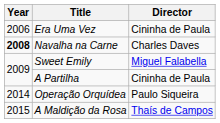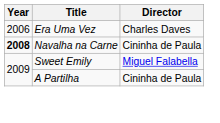Era Uma Vez | Director: Cininha de Paula -> Charles Daves
Navalha na Carne | Director: Charles Daves -> Cininha de Paula
- row: 2014 | Operação Orquídea | Paulo Siqueira
- row: 2015 | A Maldição da Rosa | Thaís de Campos
